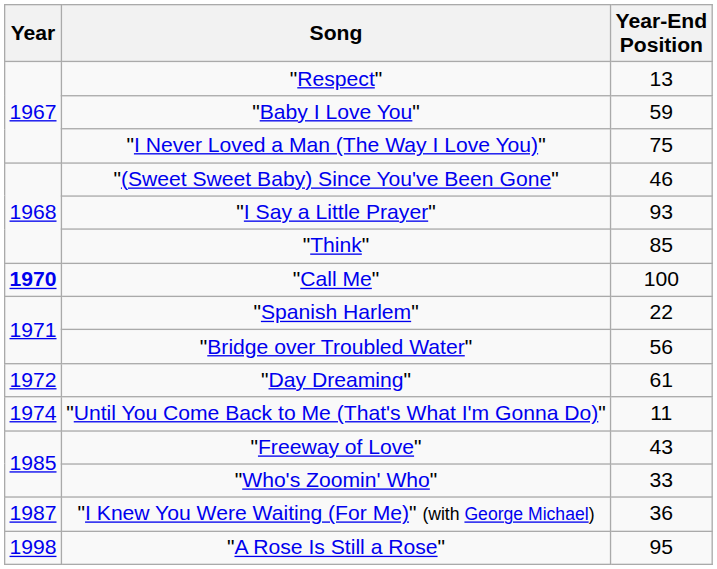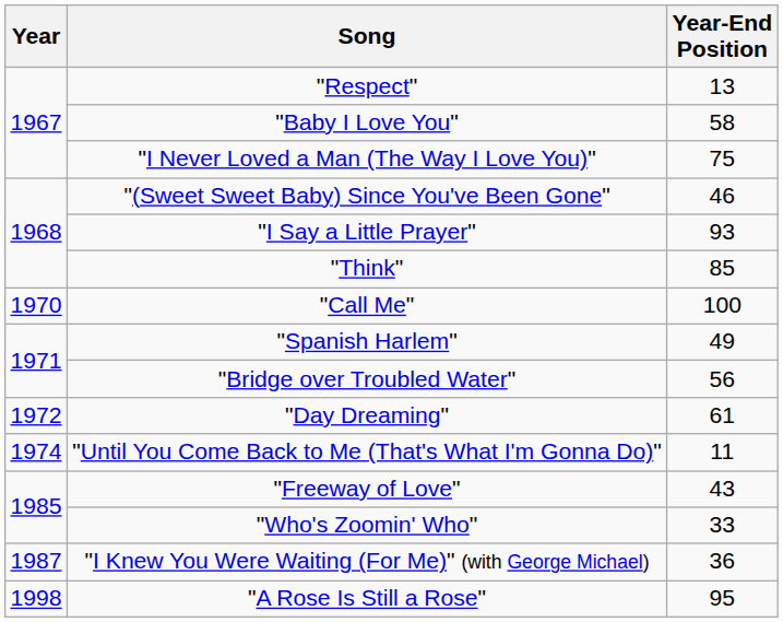"Baby I Love You" | Year-End Position: 59 -> 58
"Call Me" | Year: bold -> normal
"Spanish Harlem" | Year-End Position: 22 -> 49
